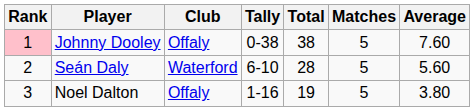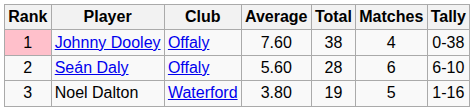columns swapped: Tally <-> Average
Johnny Dooley | Matches: 5 -> 4
Seán Daly | Club: Waterford -> Offaly
Seán Daly | Matches: 5 -> 6
Noel Dalton | Club: Offaly -> Waterford
